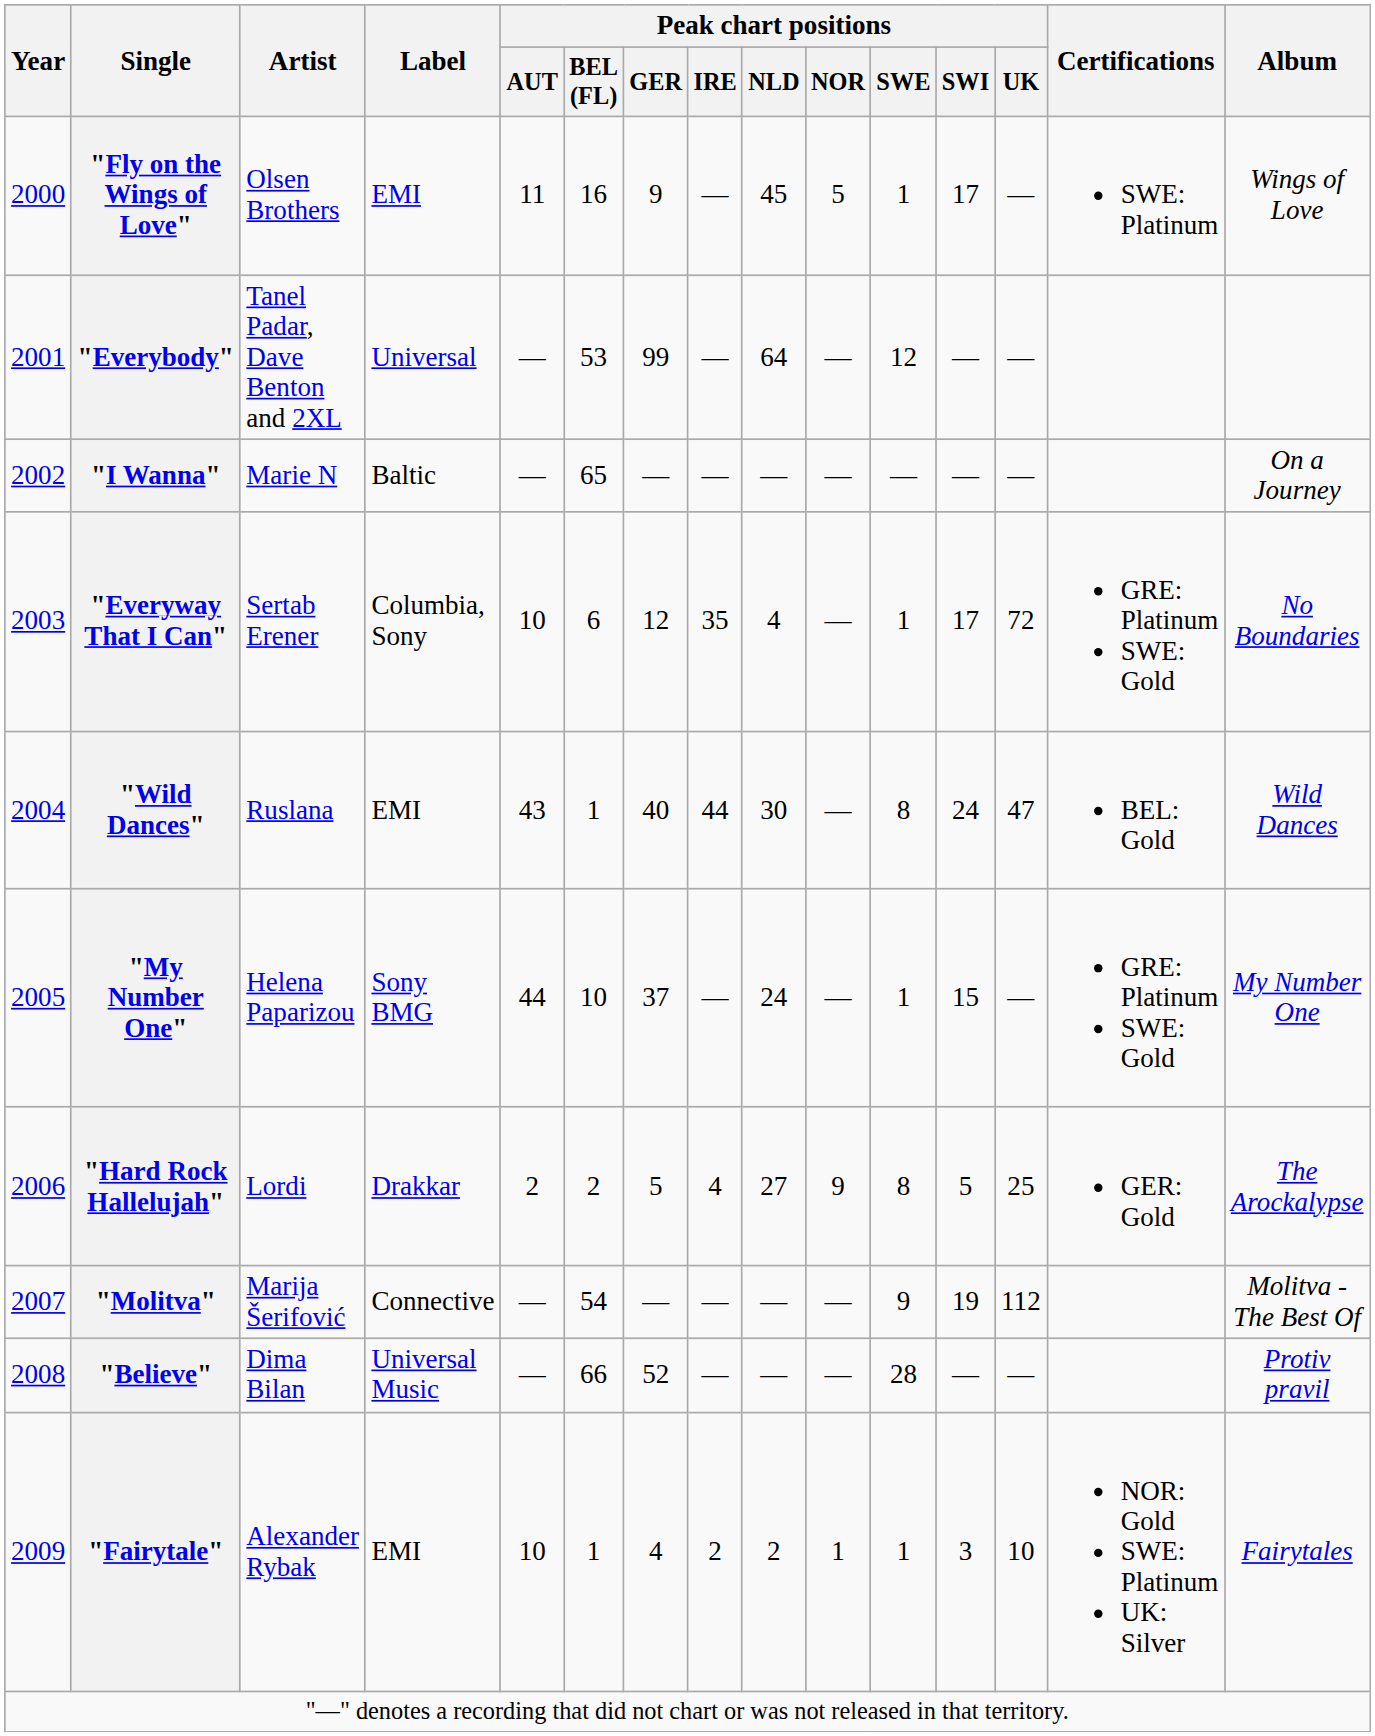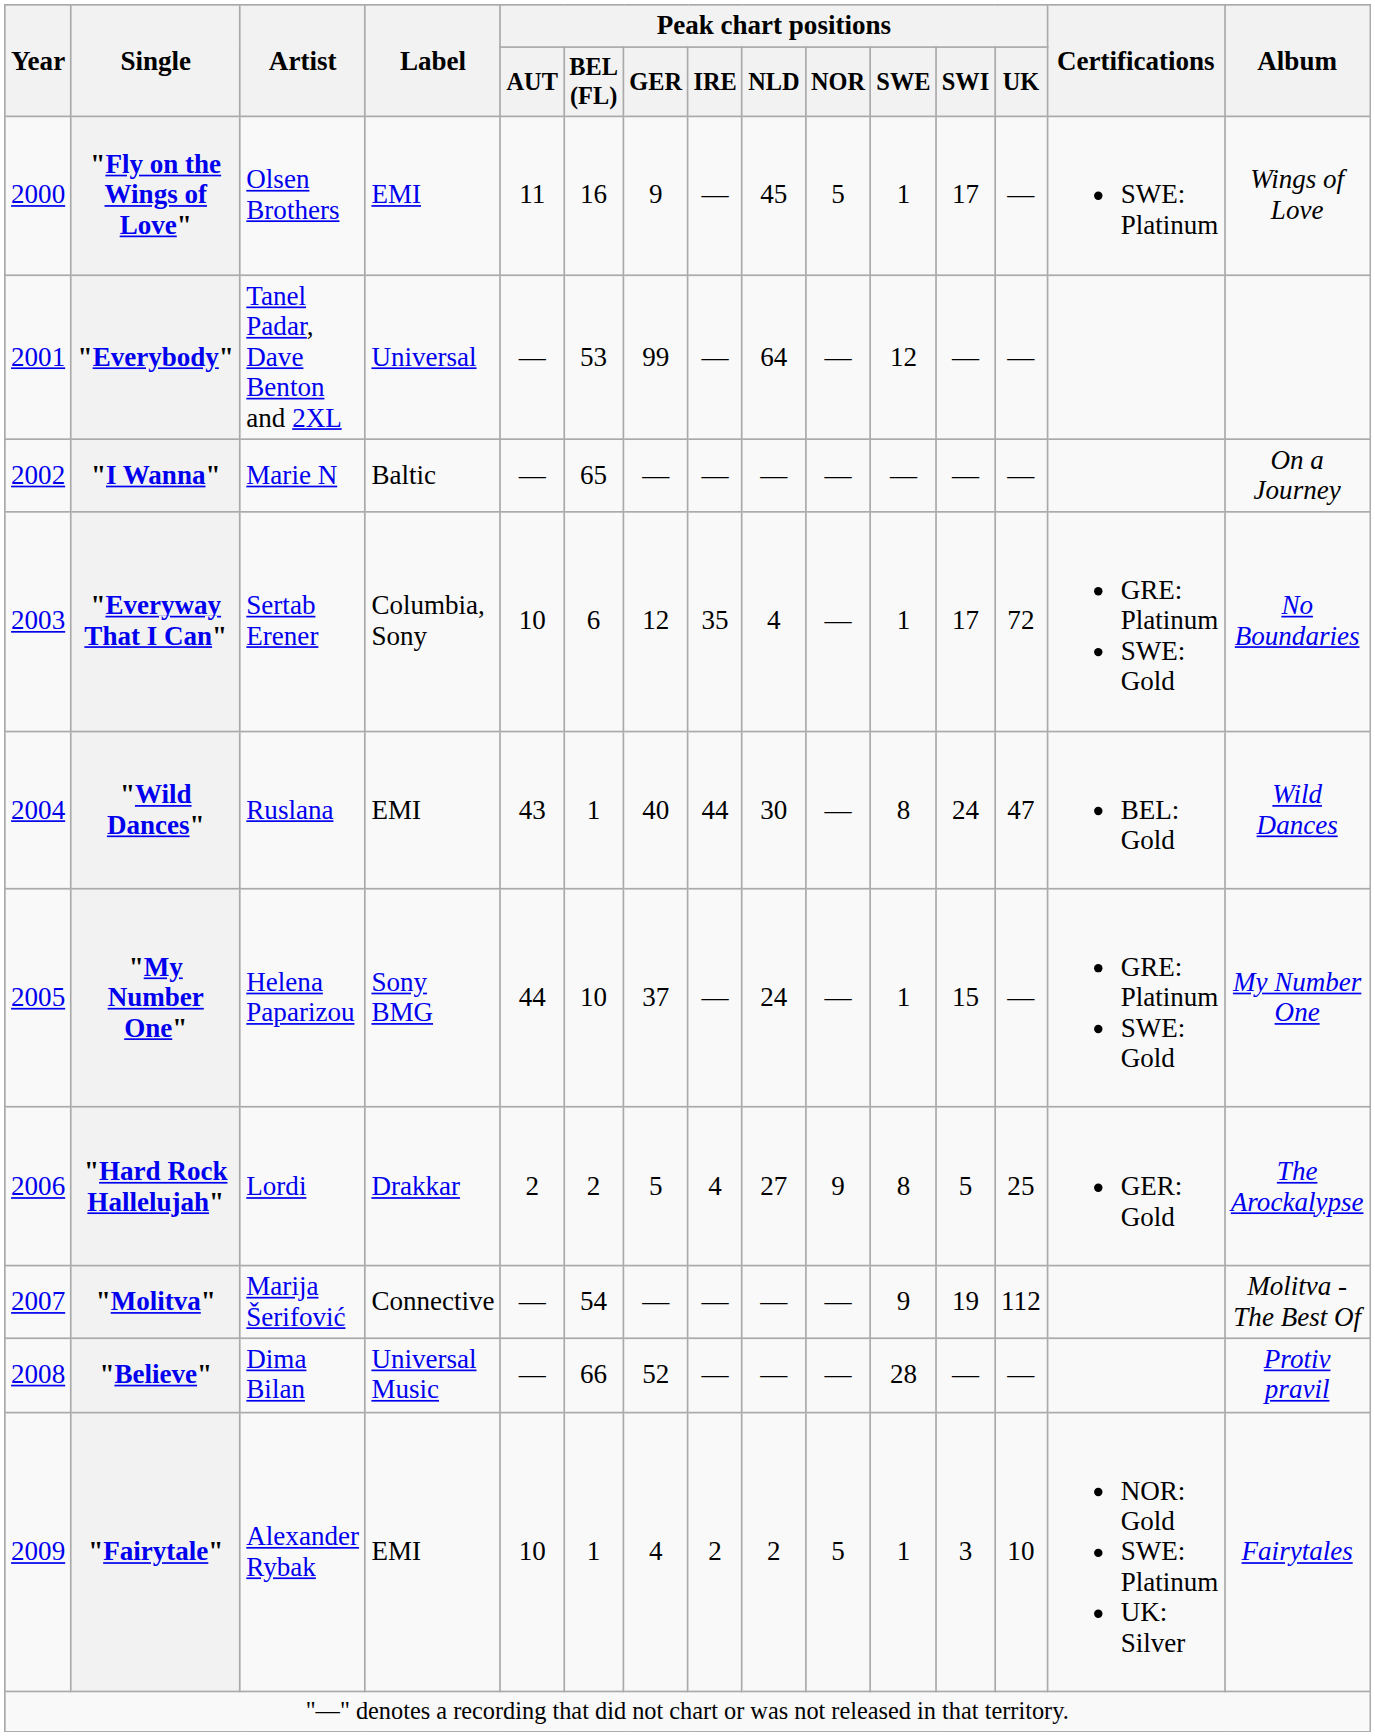"Fairytale" | Peak chart positions / NOR: 1 -> 5
